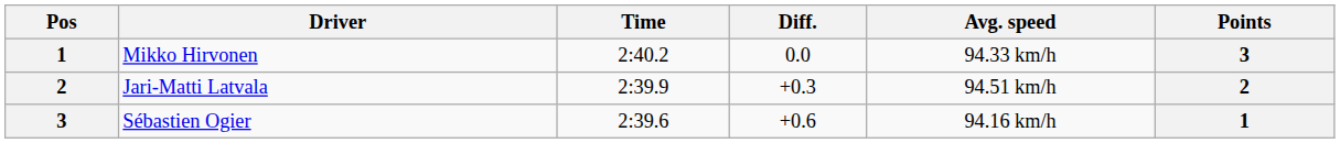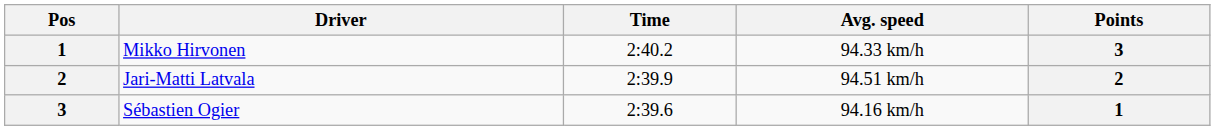- column: Diff. | 0.0 | +0.3 | +0.6
